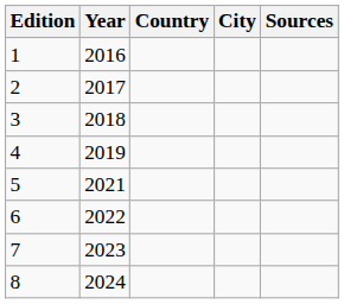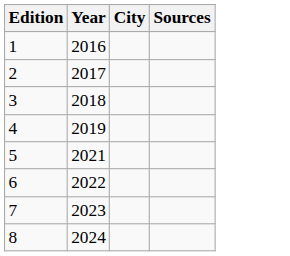- column: Country
